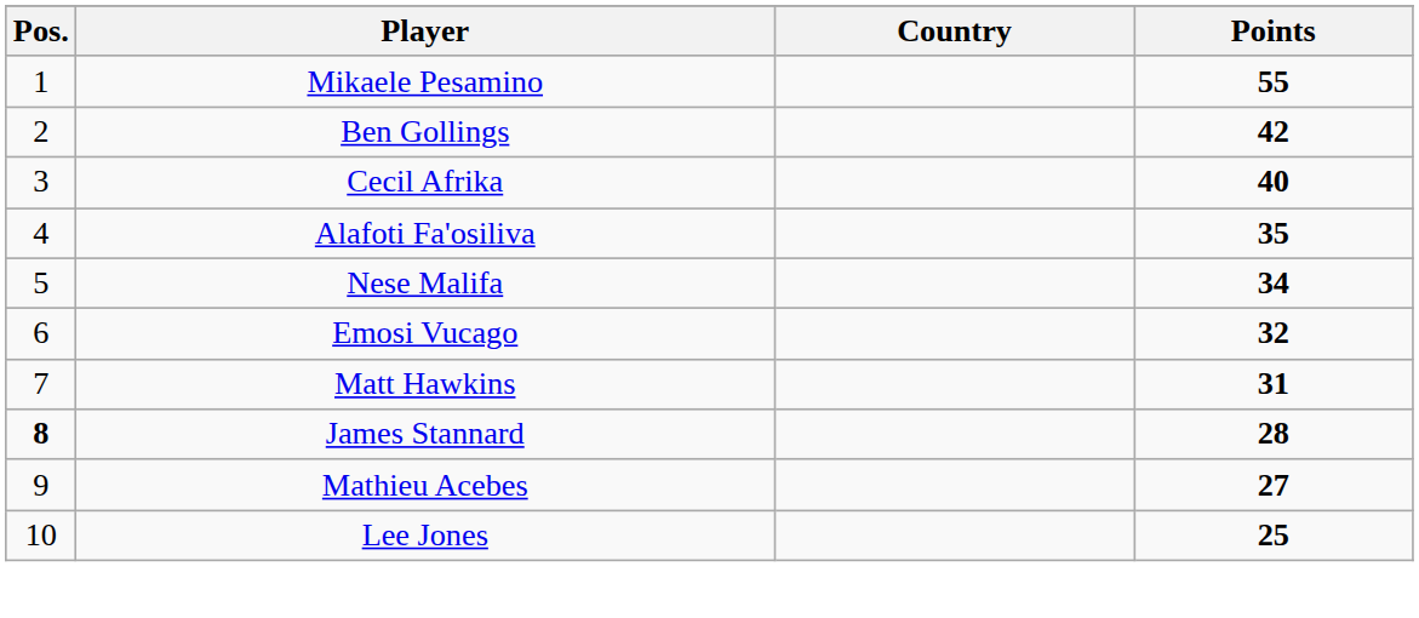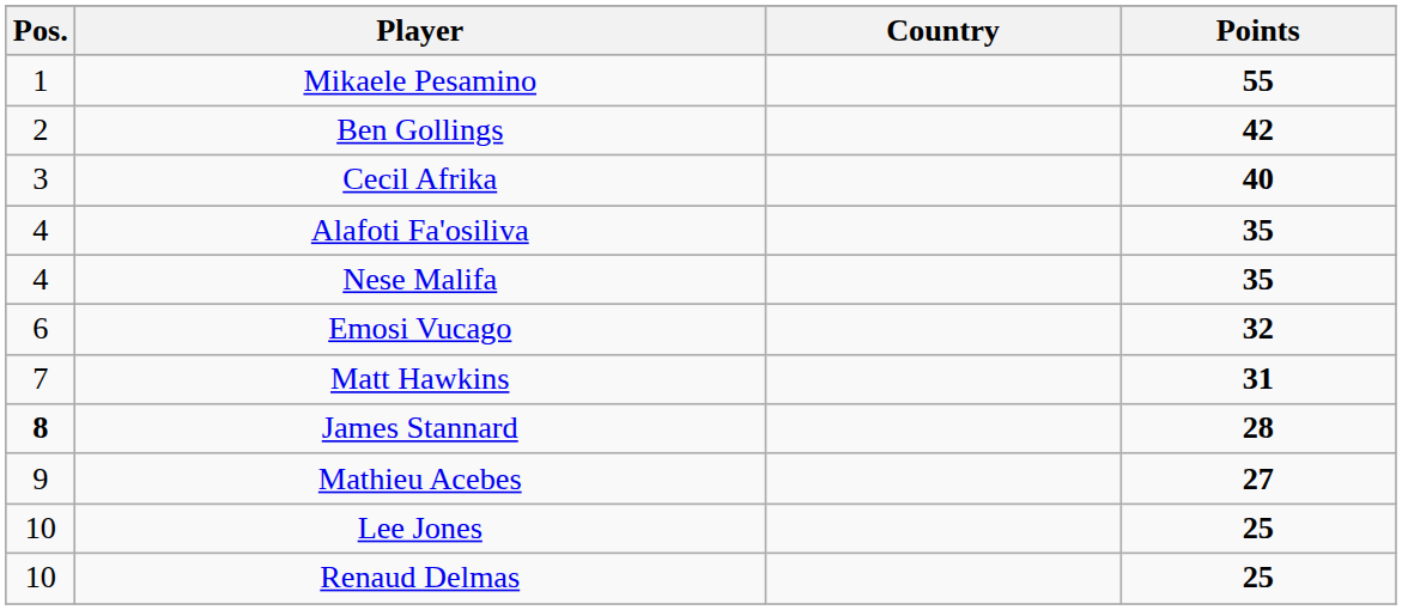Nese Malifa | Pos.: 5 -> 4
Nese Malifa | Points: 34 -> 35
+ row: 10 | Renaud Delmas | 25
